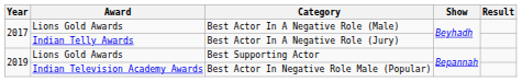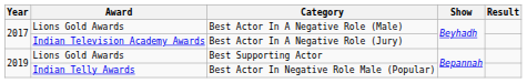Best Actor In A Negative Role (Jury) | Award: Indian Telly Awards -> Indian Television Academy Awards
Best Actor In Negative Role Male (Popular) | Award: Indian Television Academy Awards -> Indian Telly Awards
